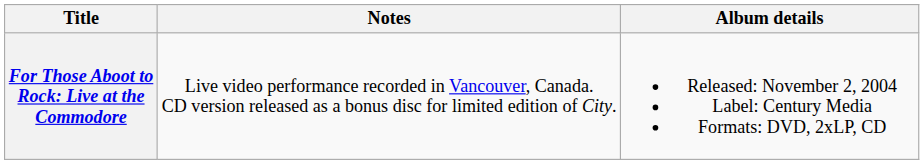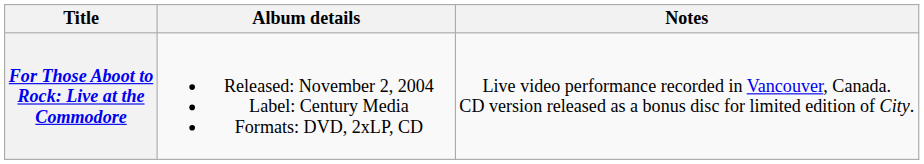columns swapped: Album details <-> Notes
